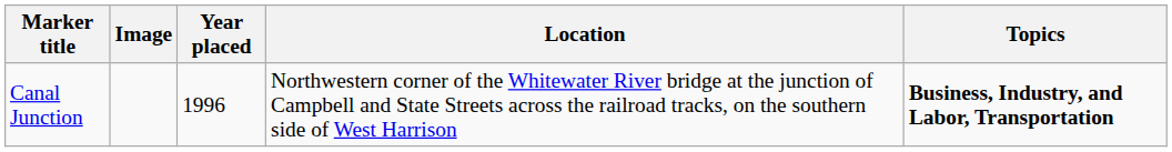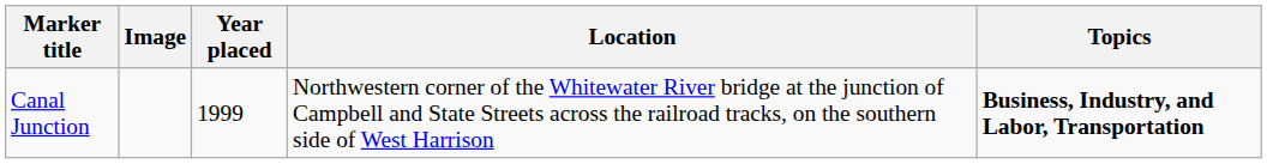Canal Junction | Year placed: 1996 -> 1999
